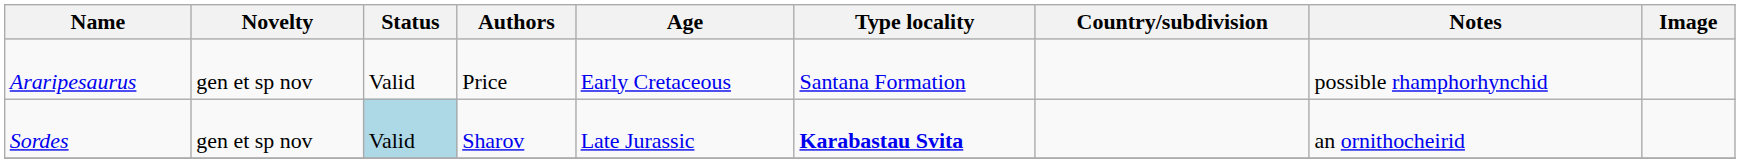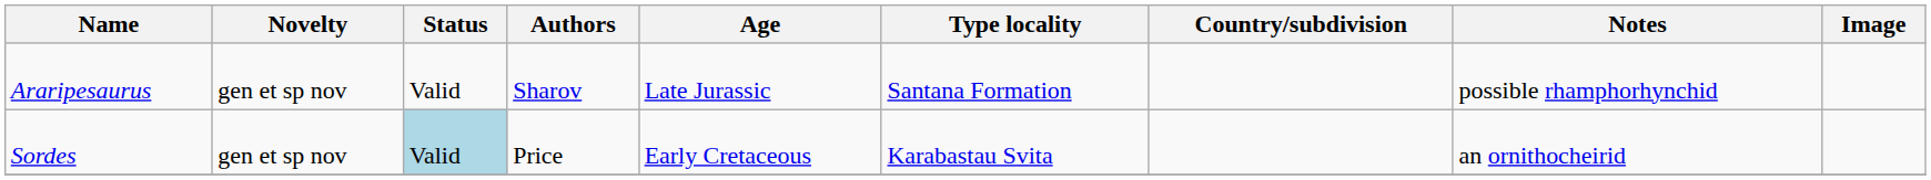Araripesaurus | Authors: Price -> Sharov
Araripesaurus | Age: Early Cretaceous -> Late Jurassic
Sordes | Authors: Sharov -> Price
Sordes | Age: Late Jurassic -> Early Cretaceous
Sordes | Type locality: bold -> normal
